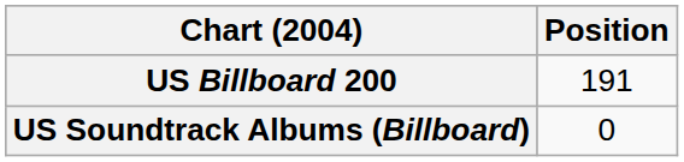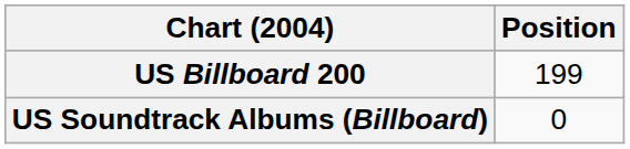US Billboard 200 | Position: 191 -> 199
